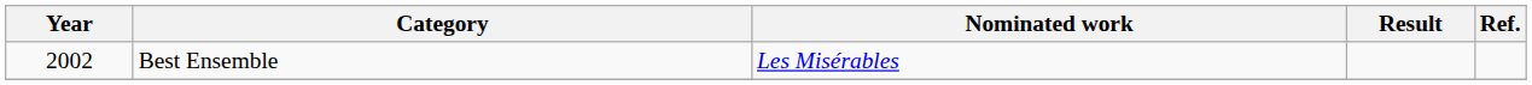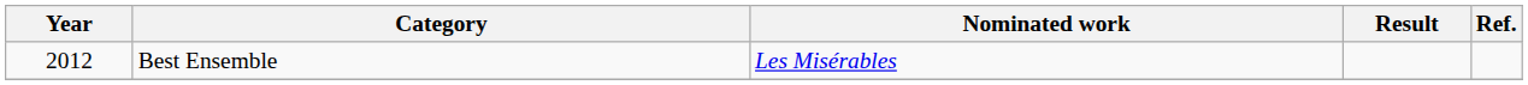Best Ensemble | Year: 2002 -> 2012
